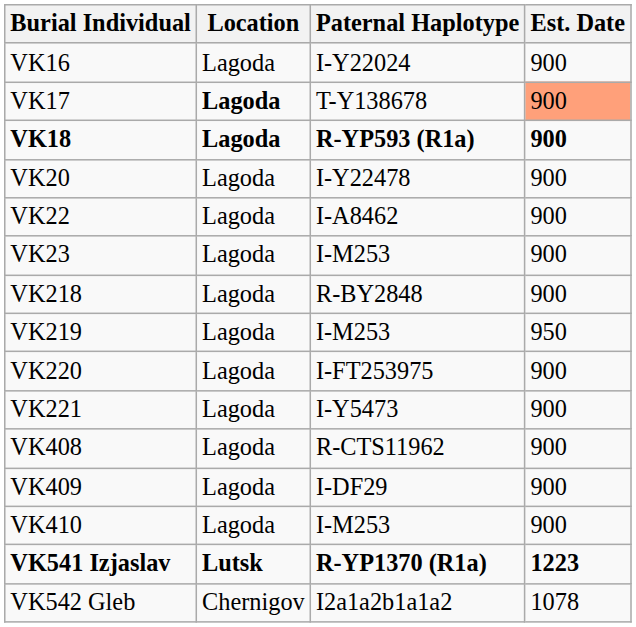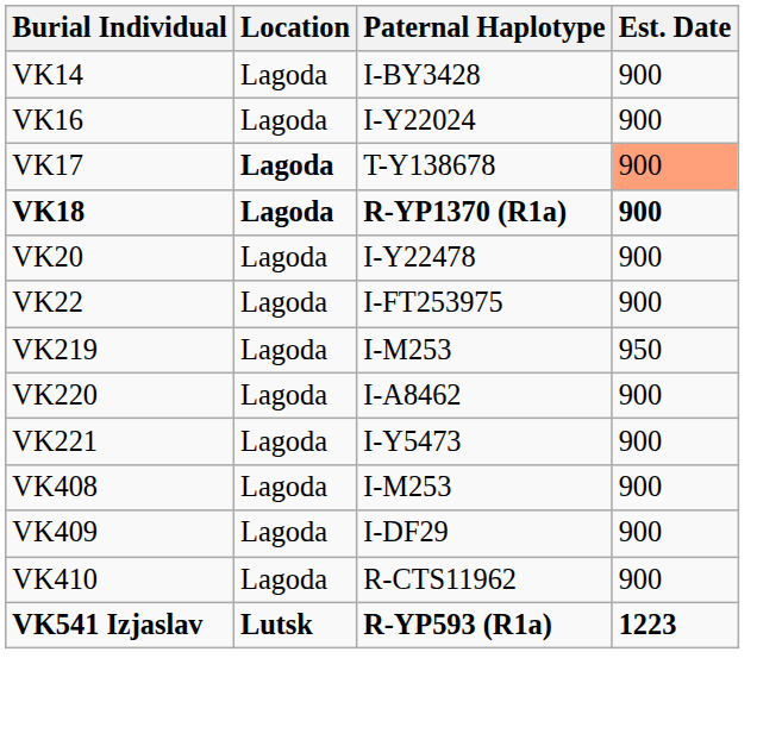+ row: VK14 | Lagoda | I-BY3428 | 900
VK18 | Paternal Haplotype: R-YP593 (R1a) -> R-YP1370 (R1a)
VK22 | Paternal Haplotype: I-A8462 -> I-FT253975
- row: VK23 | Lagoda | I-M253 | 900
- row: VK218 | Lagoda | R-BY2848 | 900
VK220 | Paternal Haplotype: I-FT253975 -> I-A8462
VK408 | Paternal Haplotype: R-CTS11962 -> I-M253
VK410 | Paternal Haplotype: I-M253 -> R-CTS11962
VK541 Izjaslav | Paternal Haplotype: R-YP1370 (R1a) -> R-YP593 (R1a)
- row: VK542 Gleb | Chernigov | I2a1a2b1a1a2 | 1078
